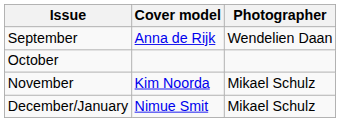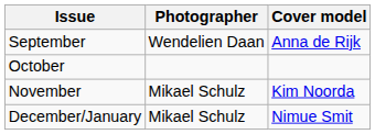columns swapped: Cover model <-> Photographer
